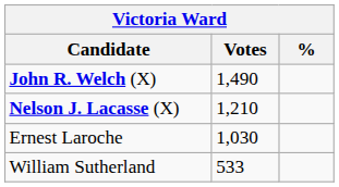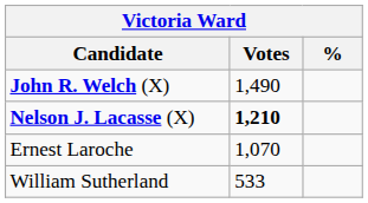Nelson J. Lacasse (X) | Votes: normal -> bold
Ernest Laroche | Votes: 1,030 -> 1,070
